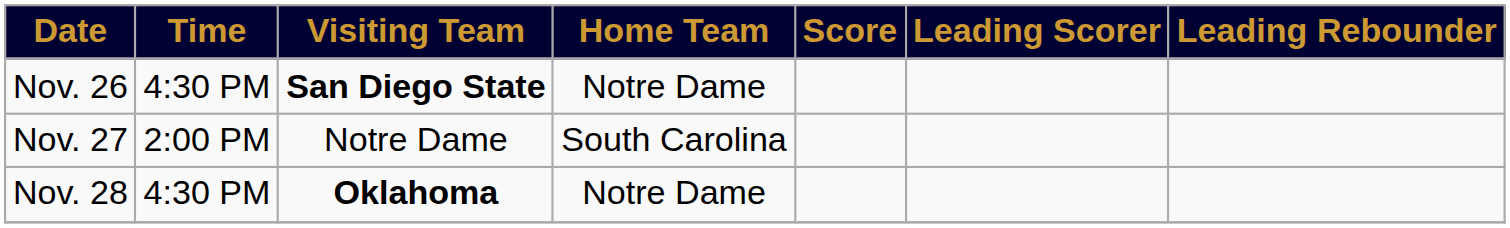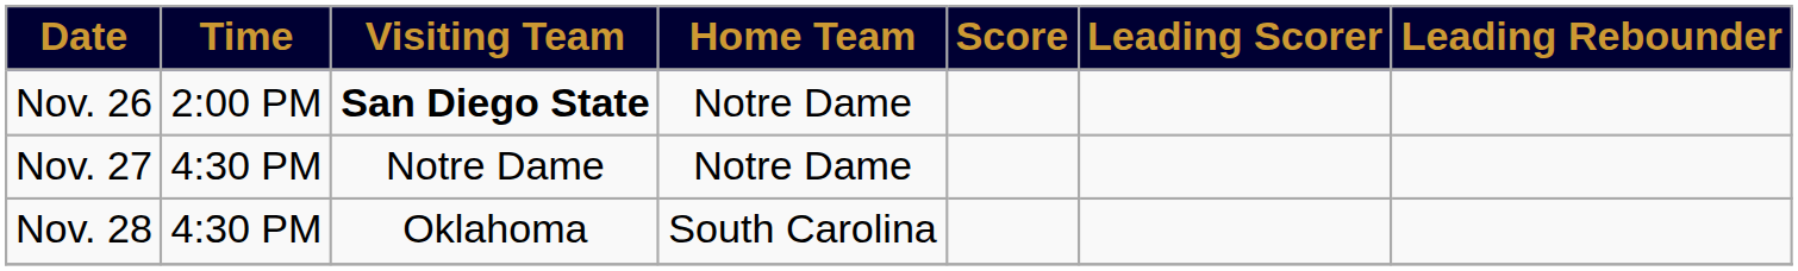Nov. 26 | Time: 4:30 PM -> 2:00 PM
Nov. 27 | Time: 2:00 PM -> 4:30 PM
Nov. 27 | Home Team: South Carolina -> Notre Dame
Nov. 28 | Visiting Team: bold -> normal
Nov. 28 | Home Team: Notre Dame -> South Carolina
